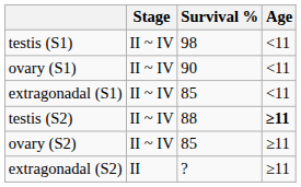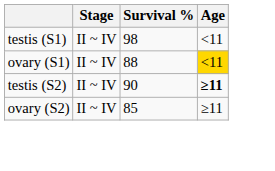ovary (S1) | Survival %: 90 -> 88
ovary (S1) | Age: no background -> gold background
- row: extragonadal (S1) | II ~ IV | 85 | <11
testis (S2) | Survival %: 88 -> 90
- row: extragonadal (S2) | II | ? | ≥11
